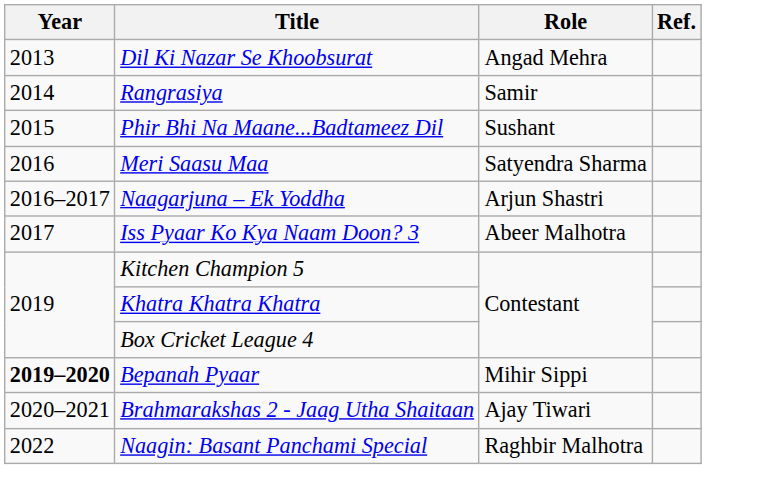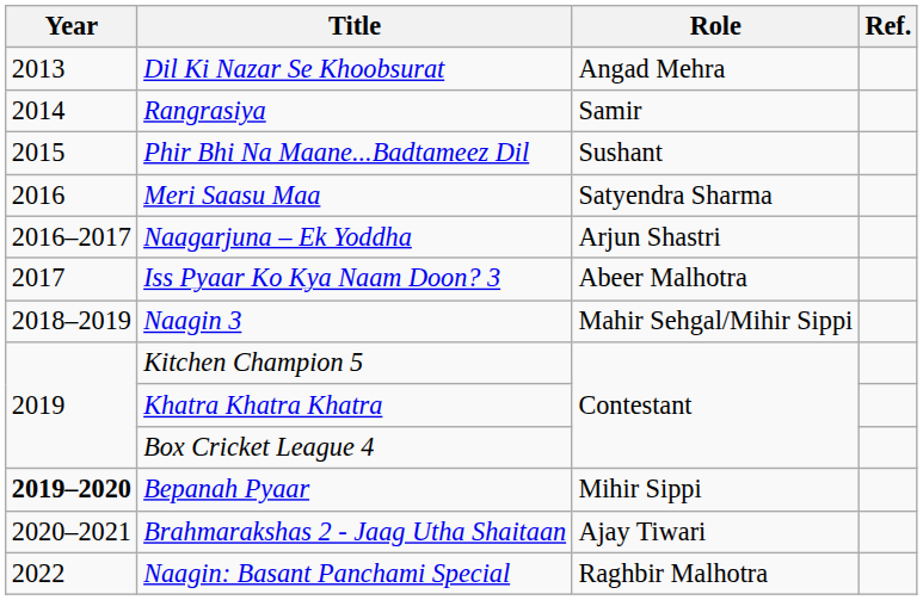+ row: 2018–2019 | Naagin 3 | Mahir Sehgal/Mihir Sippi
